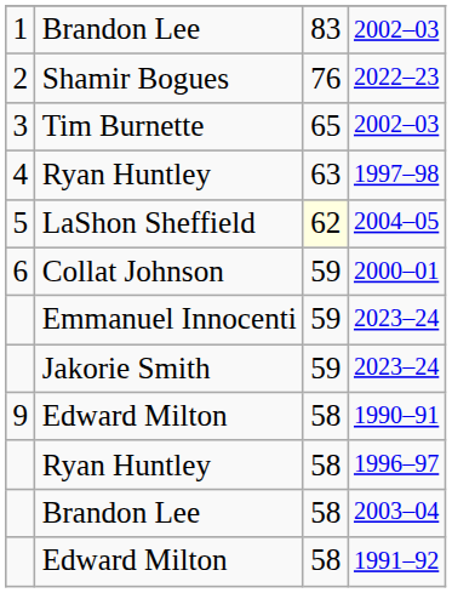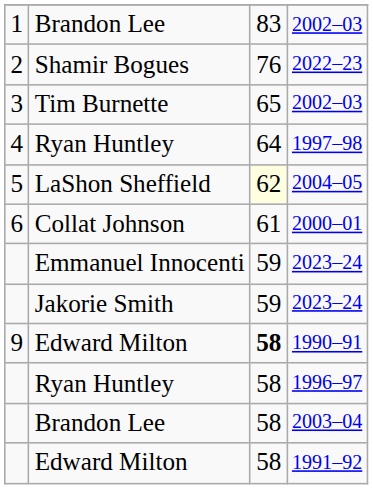1997–98 | column 3: 63 -> 64
2000–01 | column 3: 59 -> 61
1990–91 | column 3: normal -> bold
